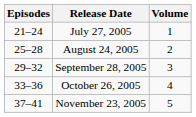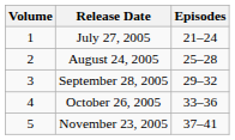columns swapped: Volume <-> Episodes
